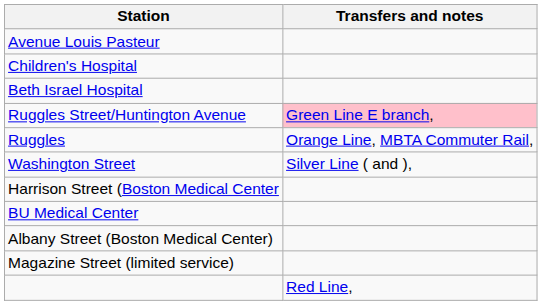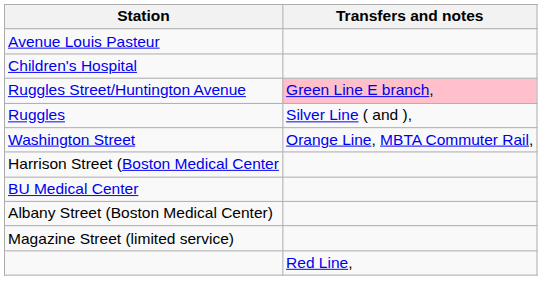- row: Beth Israel Hospital
Ruggles | Transfers and notes: Orange Line, MBTA Commuter Rail, -> Silver Line ( and ),
Washington Street | Transfers and notes: Silver Line ( and ), -> Orange Line, MBTA Commuter Rail,
